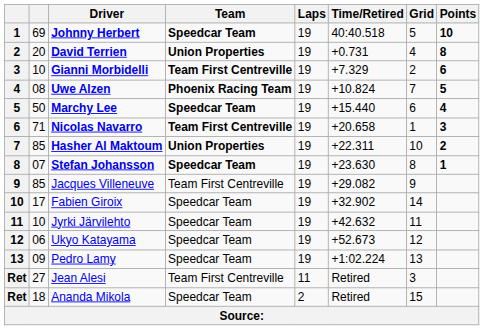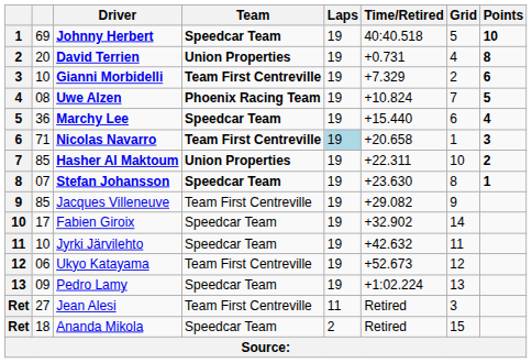Marchy Lee | column 2: 50 -> 36
Nicolas Navarro | Laps: no background -> lightblue background
Ukyo Katayama | Team: Speedcar Team -> Team First Centreville
